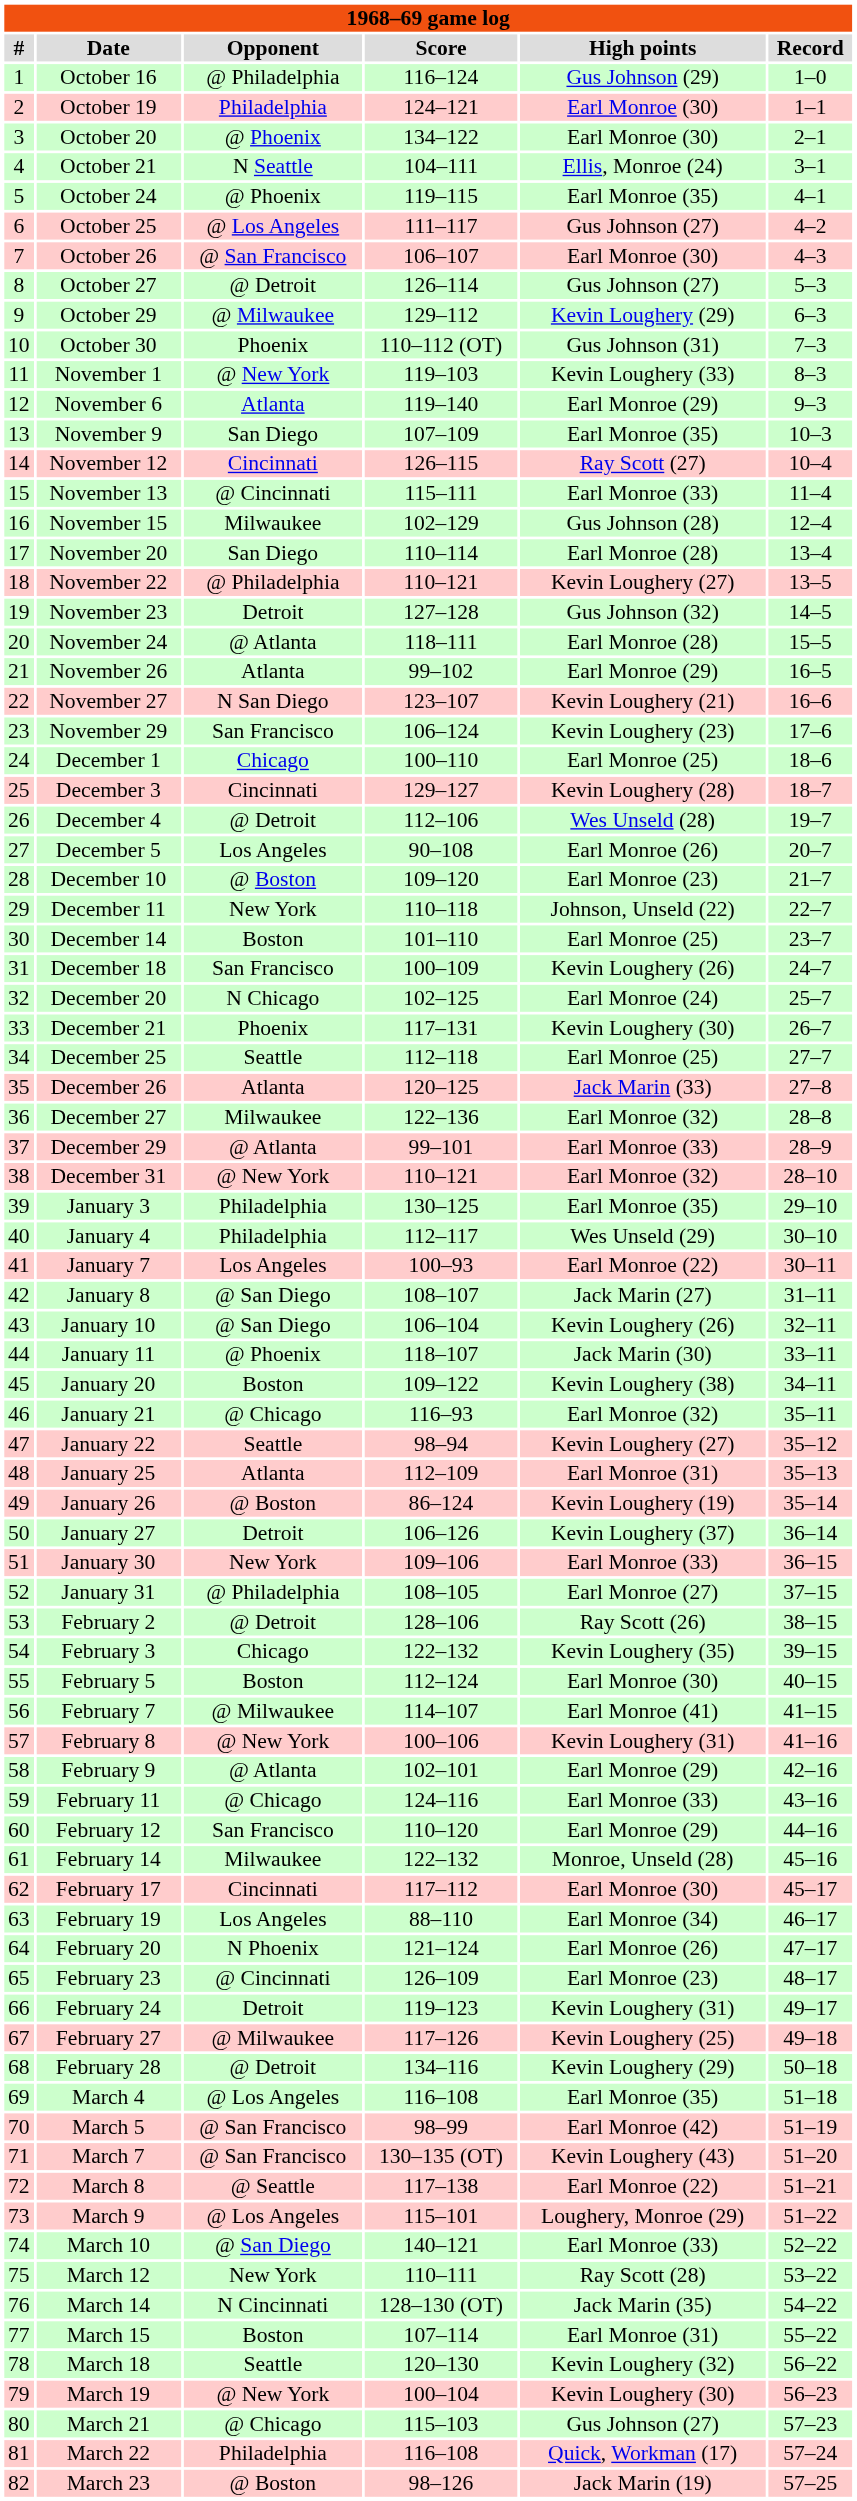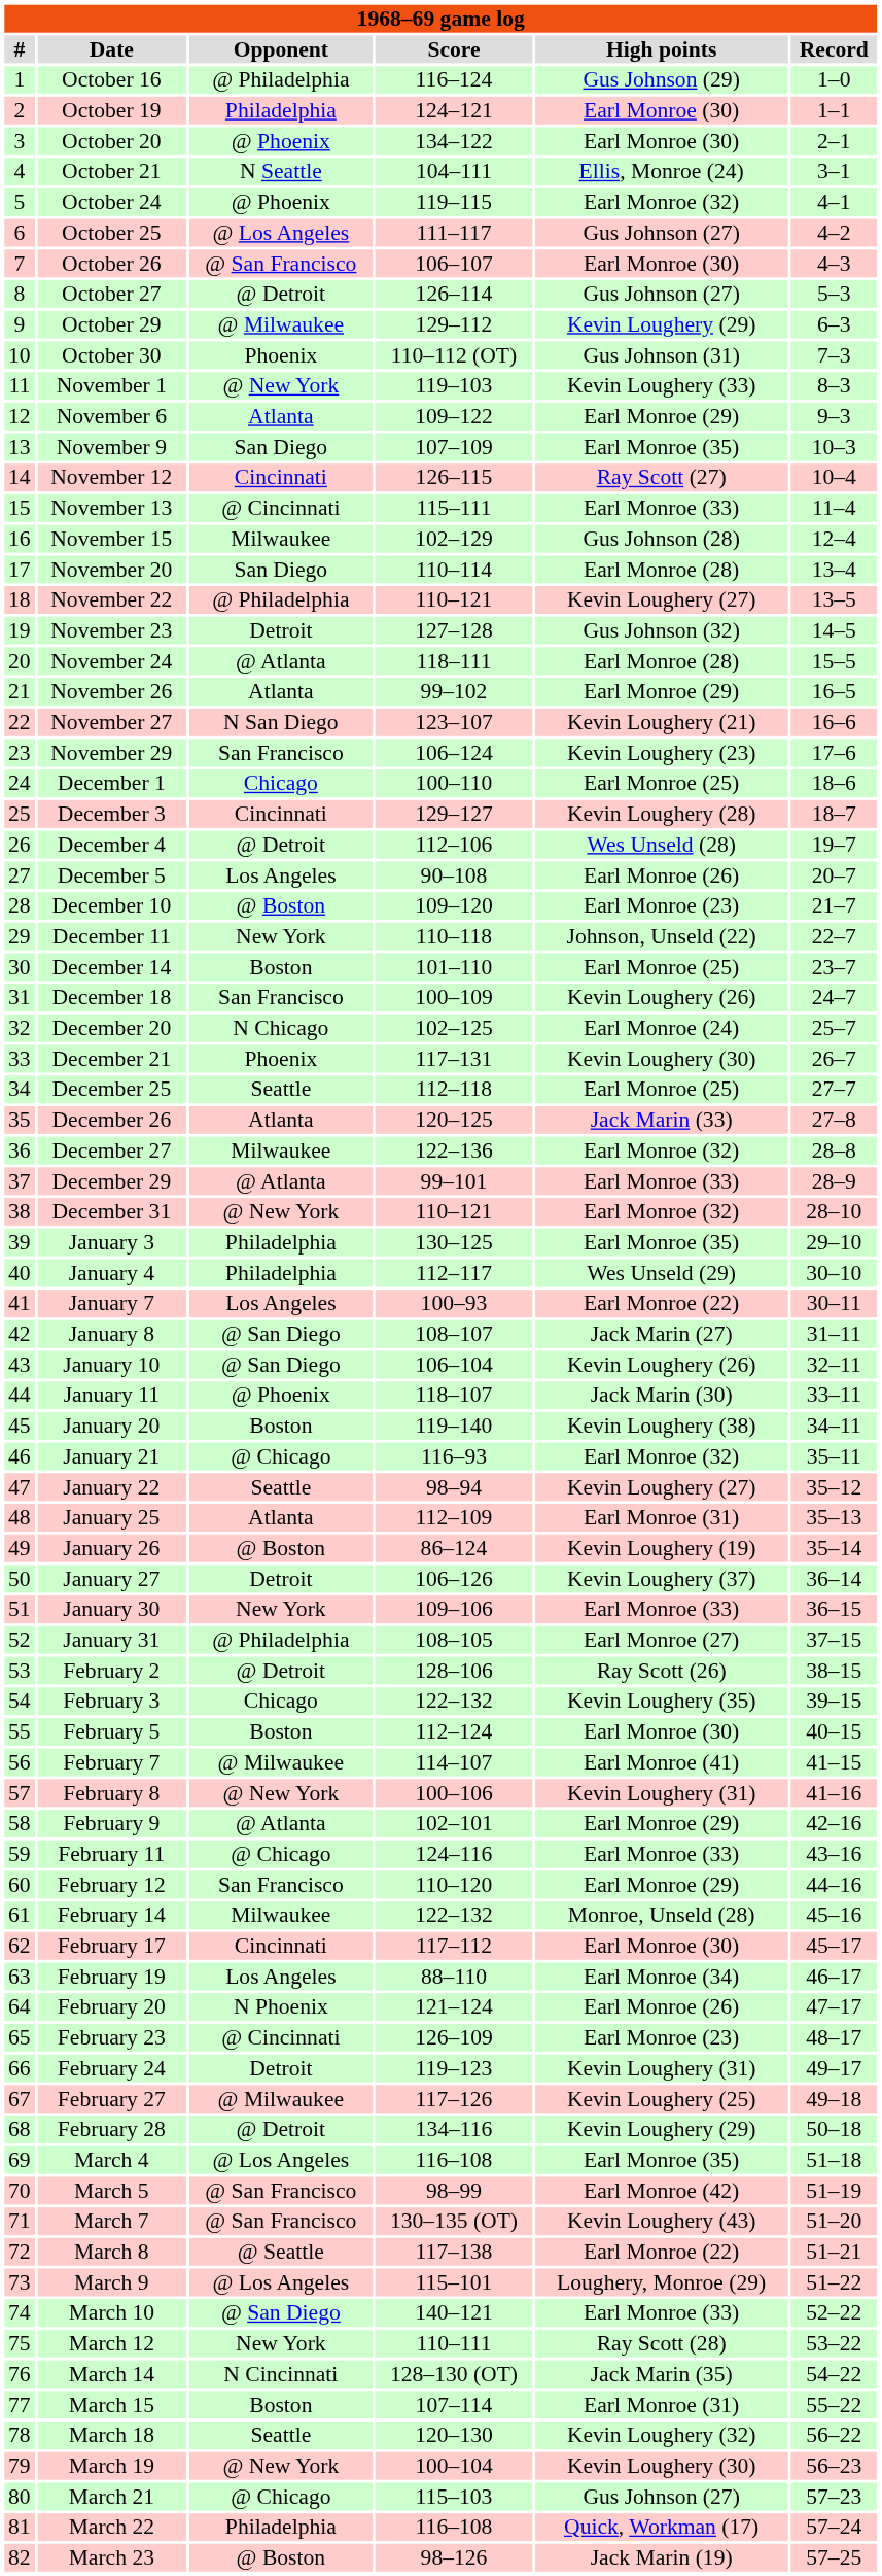October 24 | High points: Earl Monroe (35) -> Earl Monroe (32)
November 6 | Score: 119–140 -> 109–122
January 20 | Score: 109–122 -> 119–140
